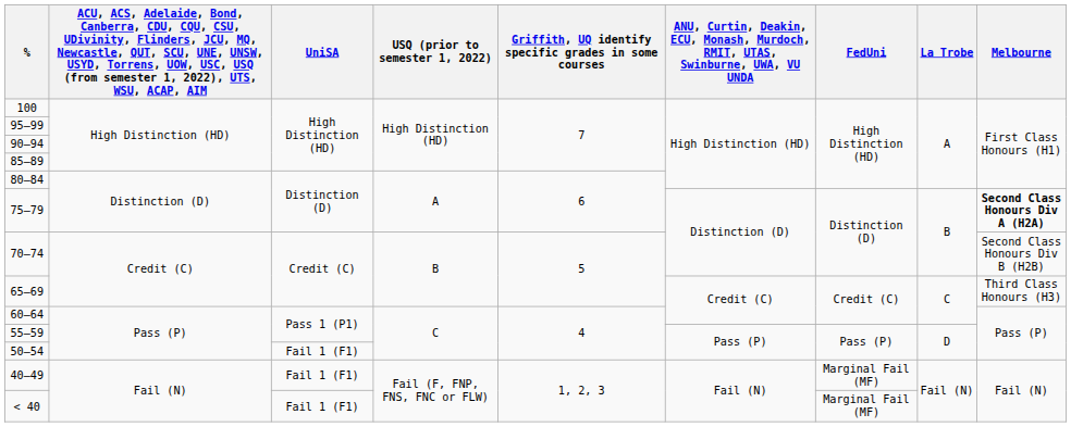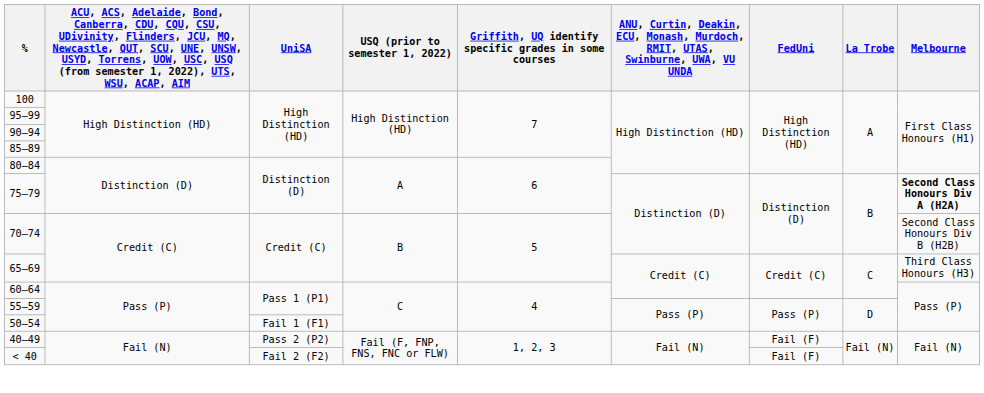40–49 | UniSA: Fail 1 (F1) -> Pass 2 (P2)
40–49 | FedUni: Marginal Fail (MF) -> Fail (F)
< 40 | UniSA: Fail 1 (F1) -> Fail 2 (F2)
< 40 | FedUni: Marginal Fail (MF) -> Fail (F)
